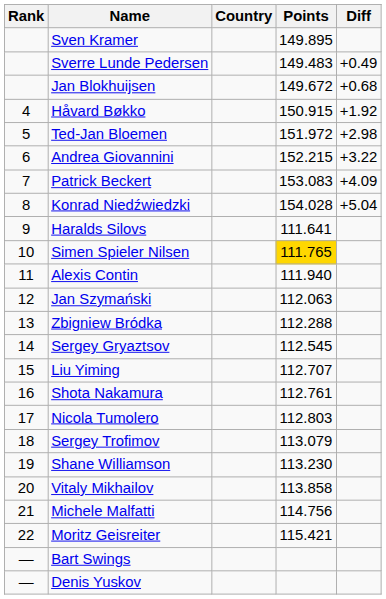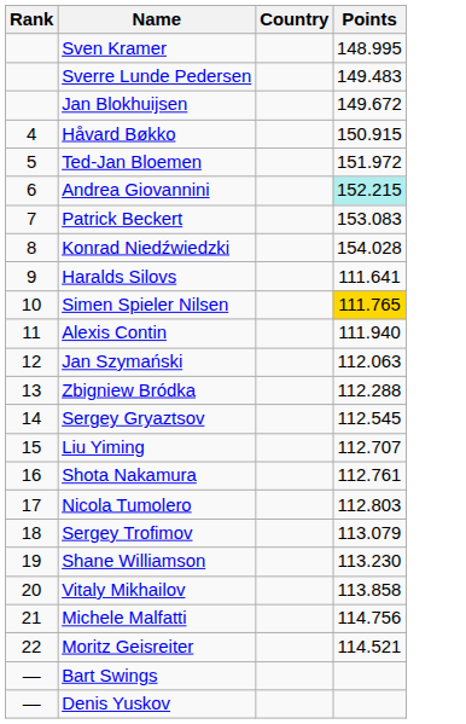- column: Diff | +0.49 | +0.68 | +1.92 | +2.98 | +3.22 | +4.09 | +5.04
Sven Kramer | Points: 149.895 -> 148.995
Andrea Giovannini | Points: no background -> paleturquoise background
Moritz Geisreiter | Points: 115.421 -> 114.521
